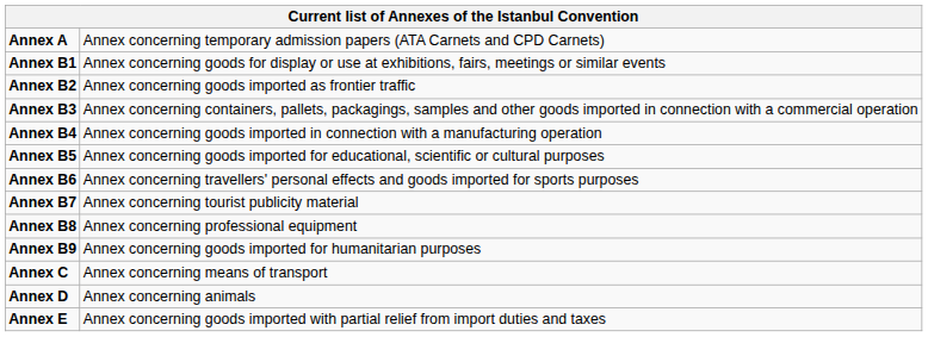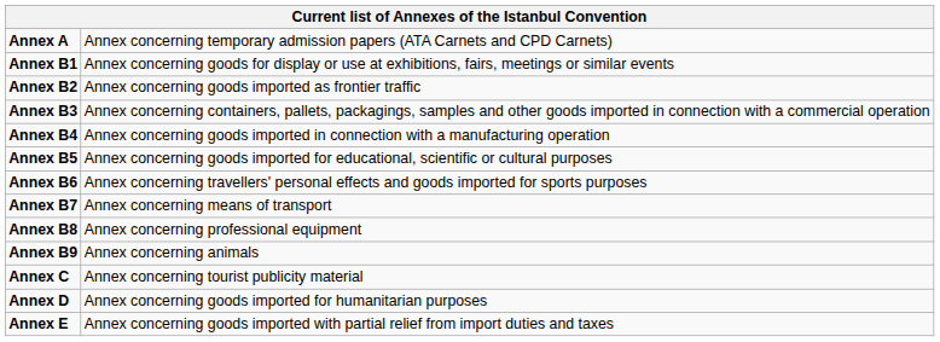Annex B7 | column 2: Annex concerning tourist publicity material -> Annex concerning means of transport
Annex B9 | column 2: Annex concerning goods imported for humanitarian purposes -> Annex concerning animals
Annex C | column 2: Annex concerning means of transport -> Annex concerning tourist publicity material
Annex D | column 2: Annex concerning animals -> Annex concerning goods imported for humanitarian purposes
